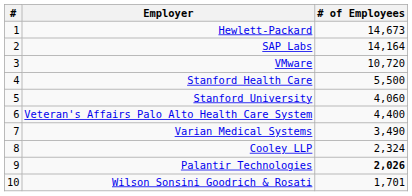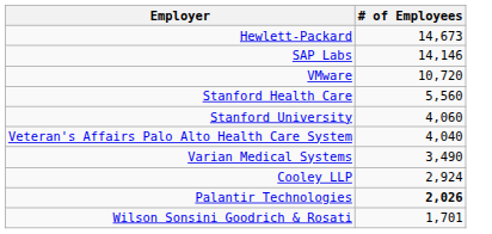- column: # | 1 | 2 | 3 | 4 | 5 | 6 | 7 | 8 | 9 | 10
SAP Labs | # of Employees: 14,164 -> 14,146
Stanford Health Care | # of Employees: 5,500 -> 5,560
Veteran's Affairs Palo Alto Health Care System | # of Employees: 4,400 -> 4,040
Cooley LLP | # of Employees: 2,324 -> 2,924
